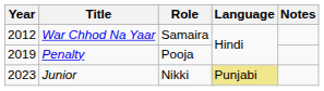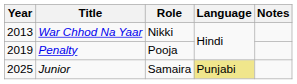War Chhod Na Yaar | Year: 2012 -> 2013
War Chhod Na Yaar | Role: Samaira -> Nikki
Junior | Year: 2023 -> 2025
Junior | Role: Nikki -> Samaira
